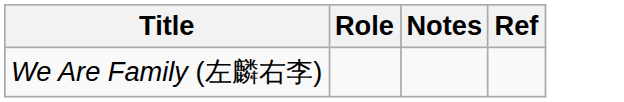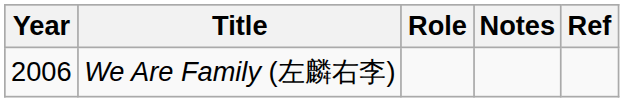+ column: Year | 2006
